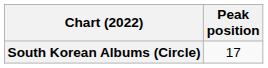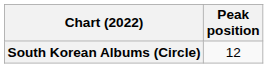South Korean Albums (Circle) | Peak position: 17 -> 12
